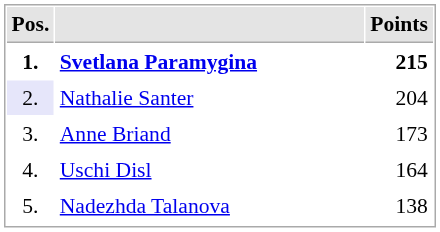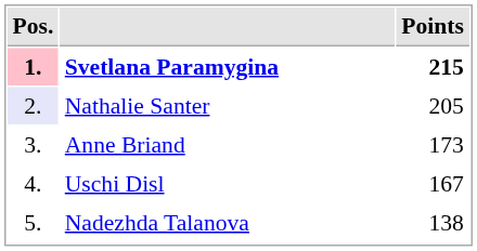Svetlana Paramygina | Pos.: no background -> pink background
Nathalie Santer | Points: 204 -> 205
Uschi Disl | Points: 164 -> 167
